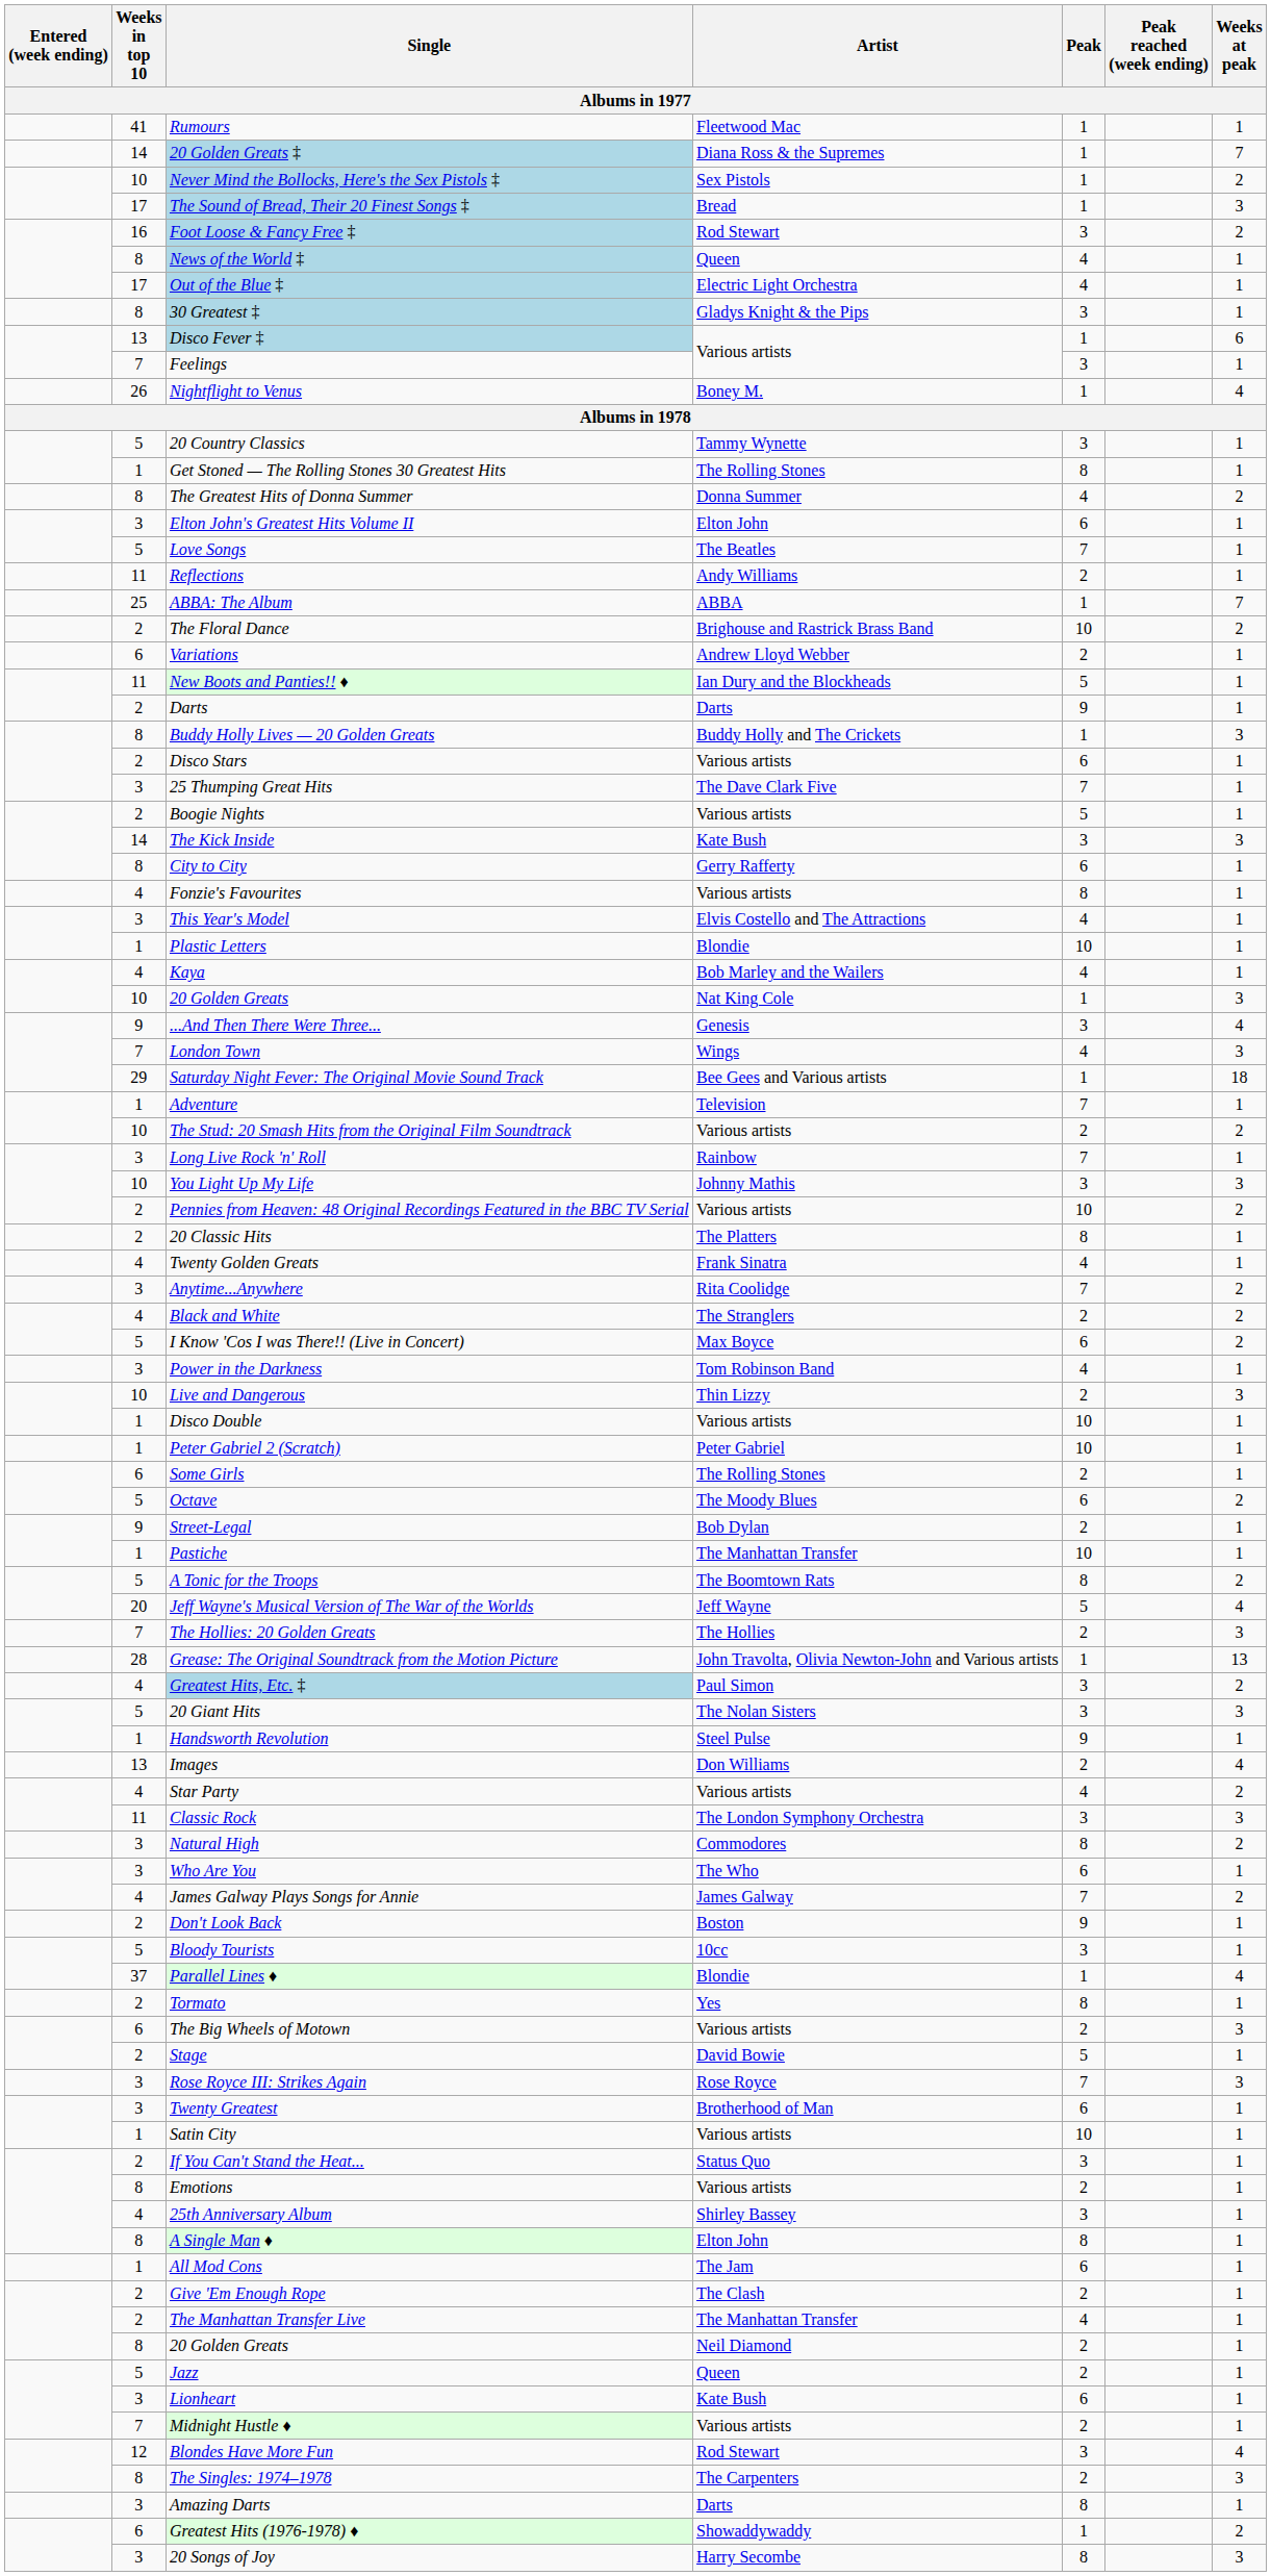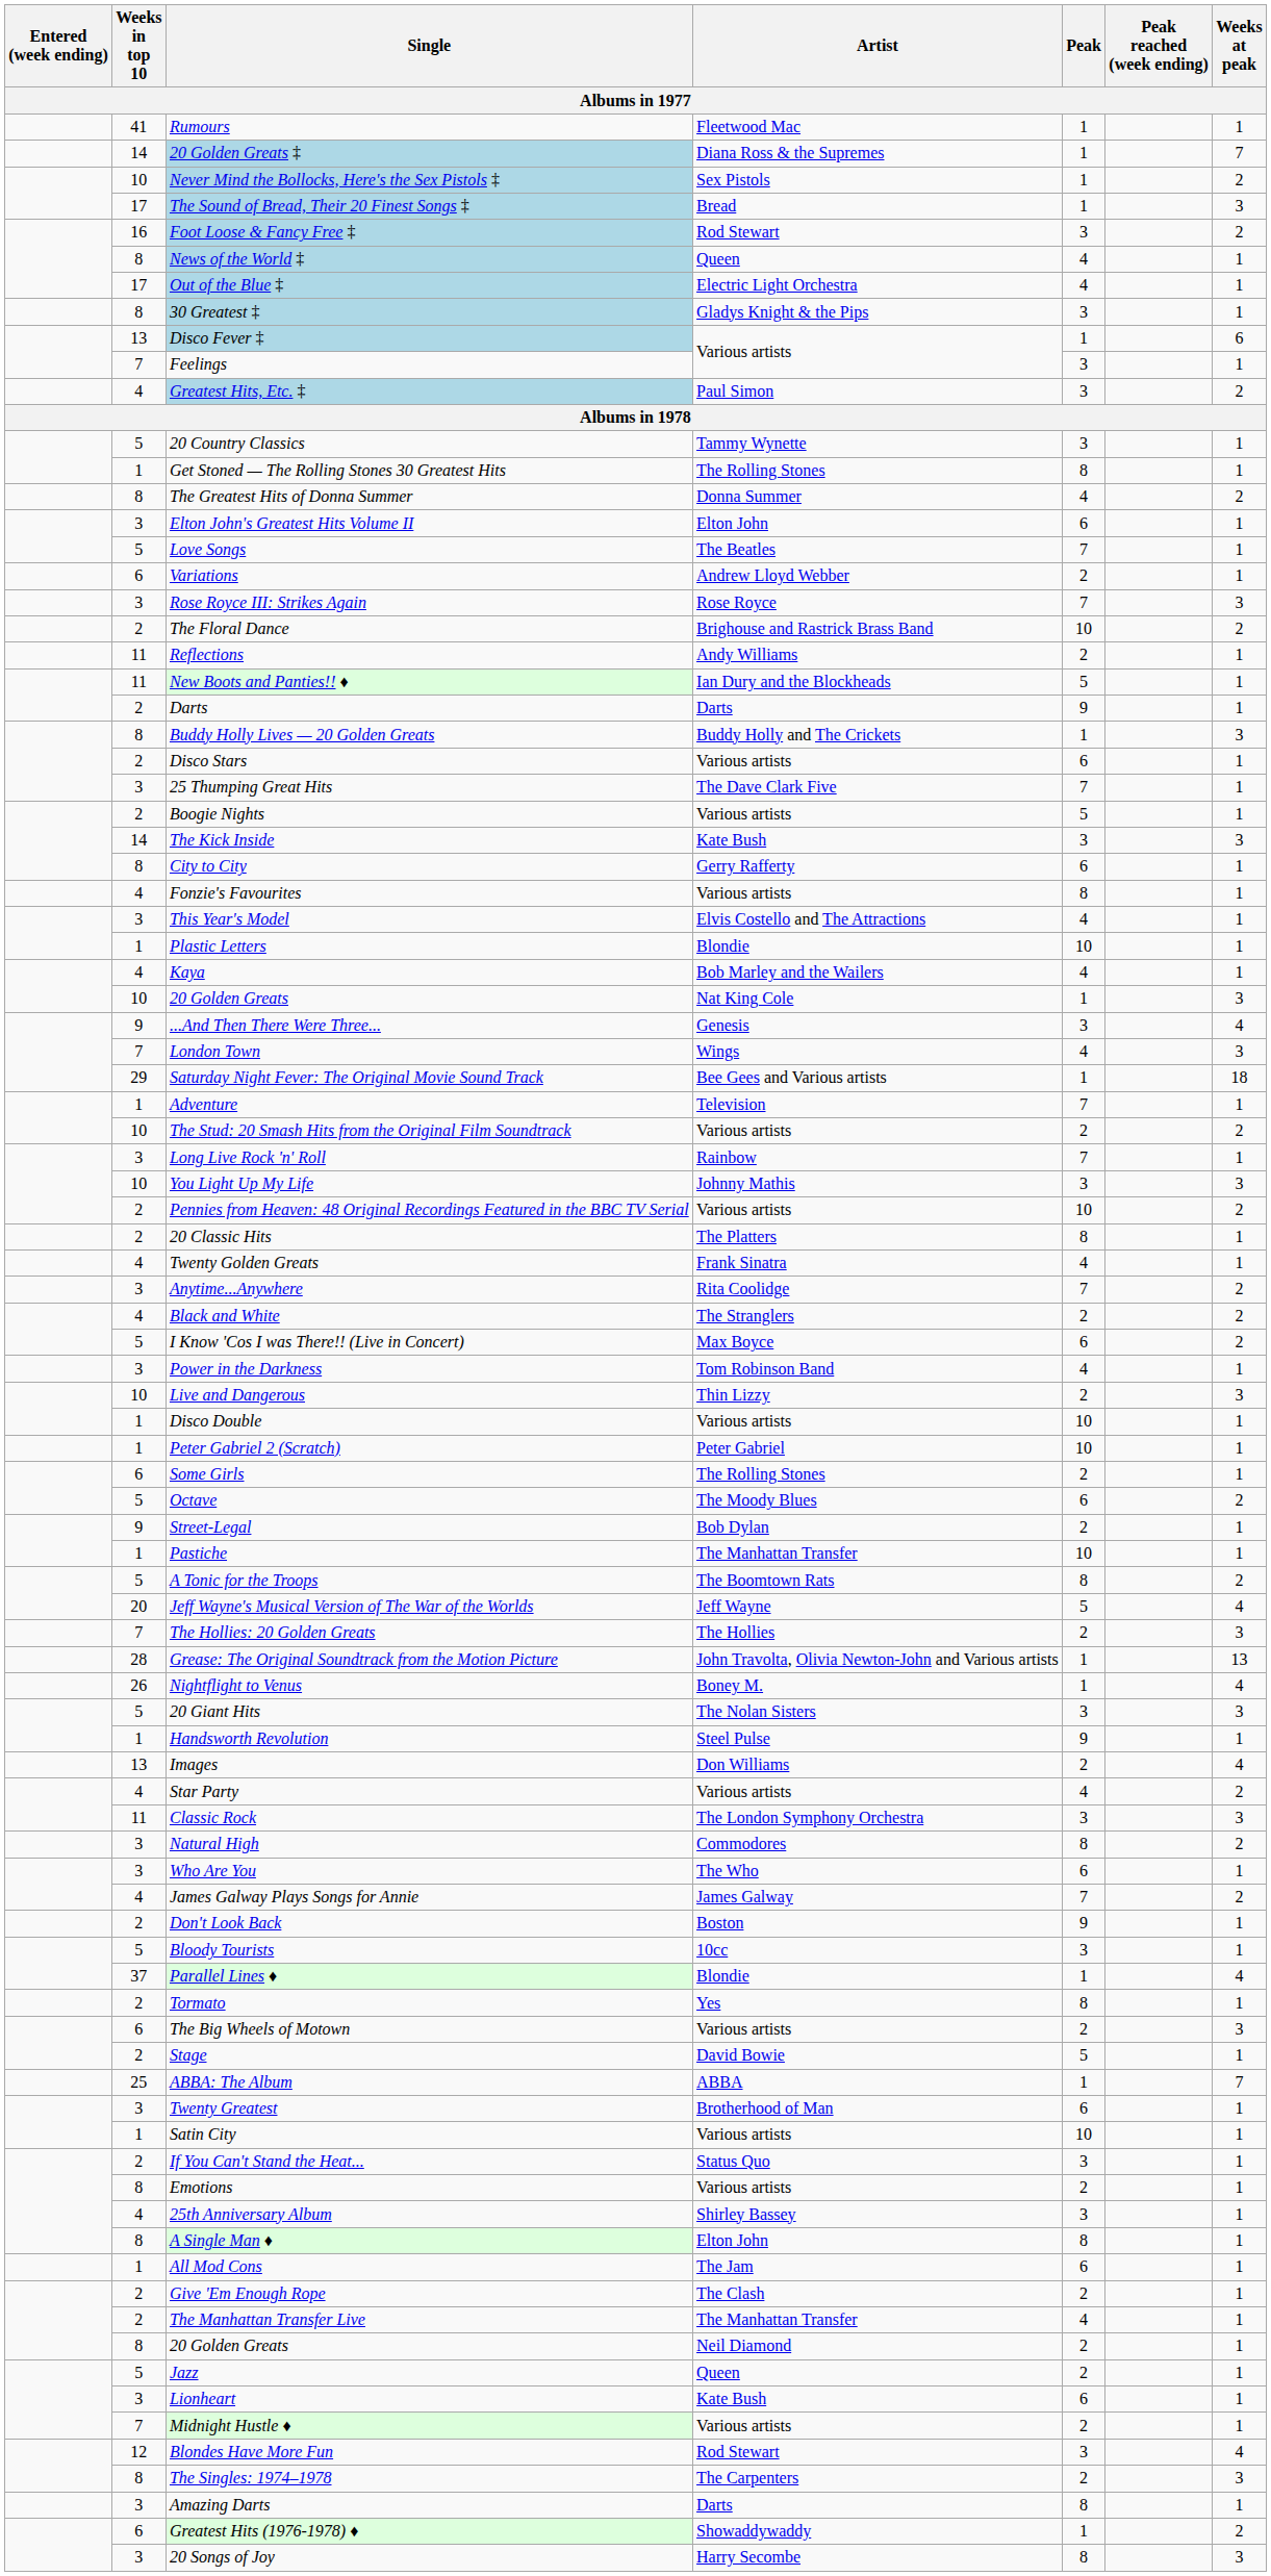rows swapped: Greatest Hits, Etc. ‡ <-> Nightflight to Venus
rows swapped: Reflections <-> Variations
rows swapped: ABBA: The Album <-> Rose Royce III: Strikes Again
